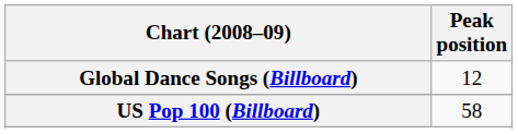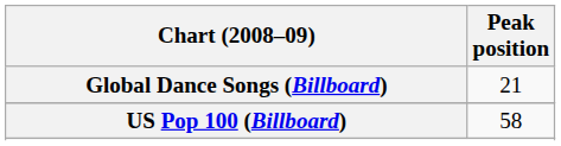Global Dance Songs (Billboard) | Peak position: 12 -> 21
